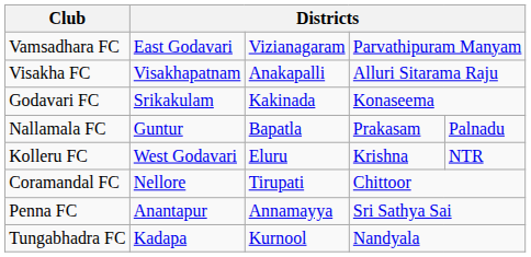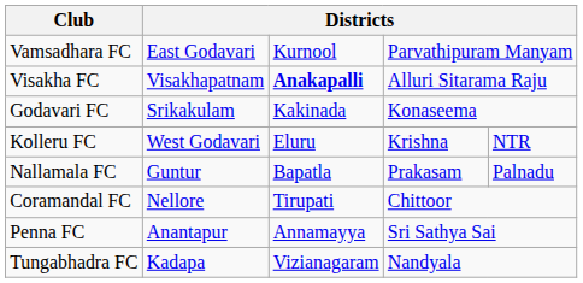Vamsadhara FC | column 3: Vizianagaram -> Kurnool
Visakha FC | column 3: normal -> bold
rows swapped: Kolleru FC <-> Nallamala FC
Tungabhadra FC | column 3: Kurnool -> Vizianagaram
